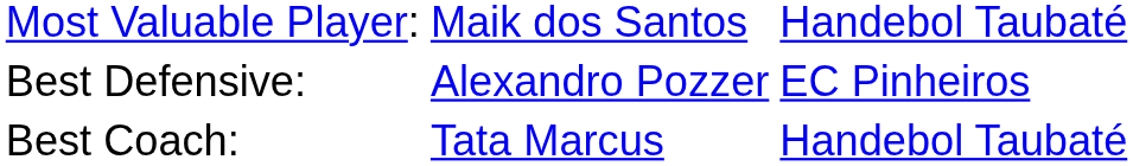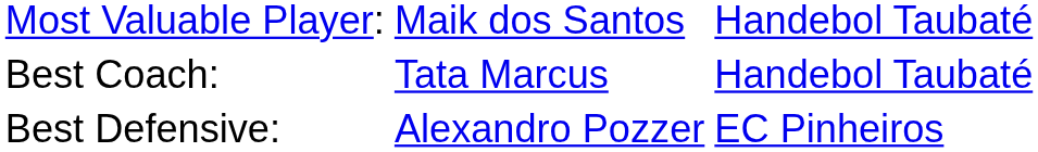rows swapped: Best Defensive: <-> Best Coach:
